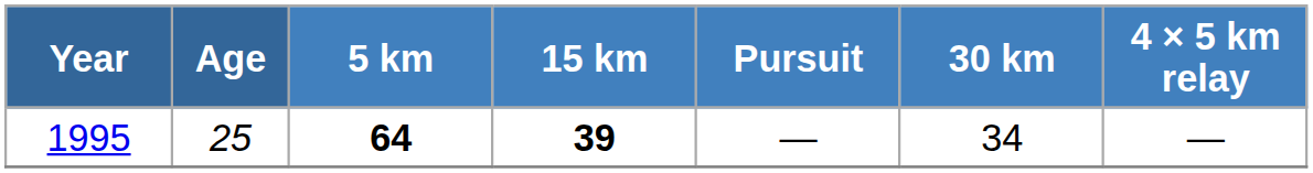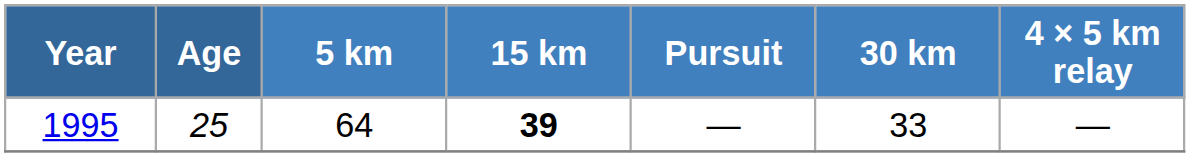1995 | 5 km: bold -> normal
1995 | 30 km: 34 -> 33
